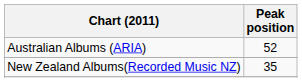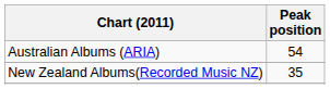Australian Albums (ARIA) | Peak position: 52 -> 54
